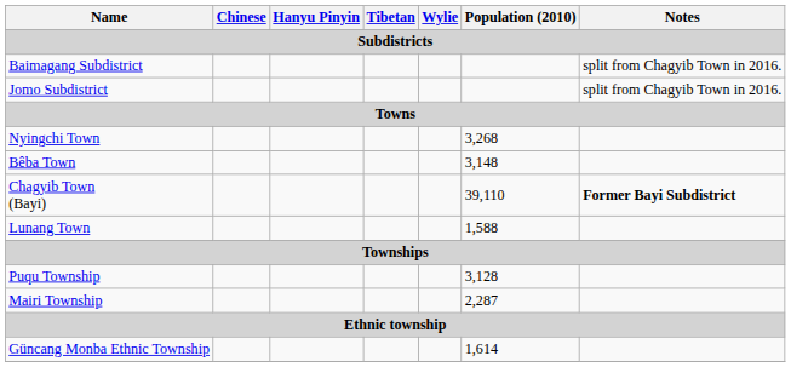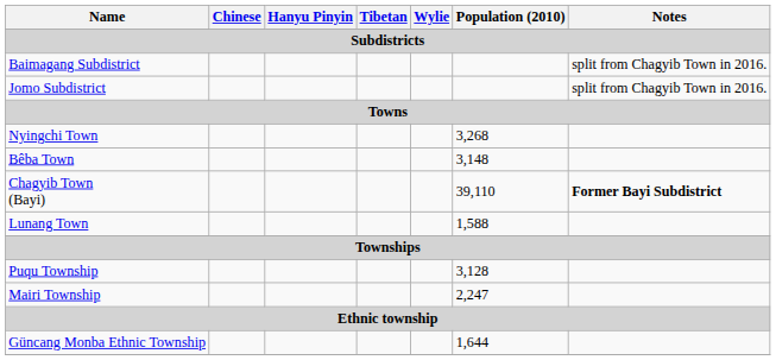Mairi Township | Population (2010): 2,287 -> 2,247
Güncang Monba Ethnic Township | Population (2010): 1,614 -> 1,644
